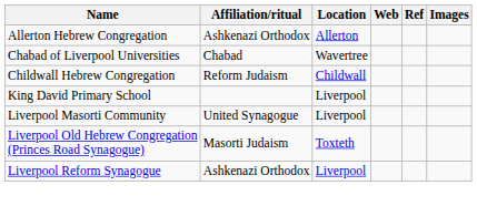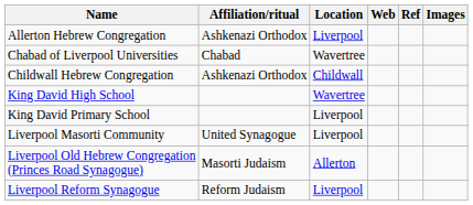Allerton Hebrew Congregation | Location: Allerton -> Liverpool
Childwall Hebrew Congregation | Affiliation/ritual: Reform Judaism -> Ashkenazi Orthodox
+ row: King David High School | Wavertree
Liverpool Old Hebrew Congregation (Princes Road Synagogue) | Location: Toxteth -> Allerton
Liverpool Reform Synagogue | Affiliation/ritual: Ashkenazi Orthodox -> Reform Judaism
